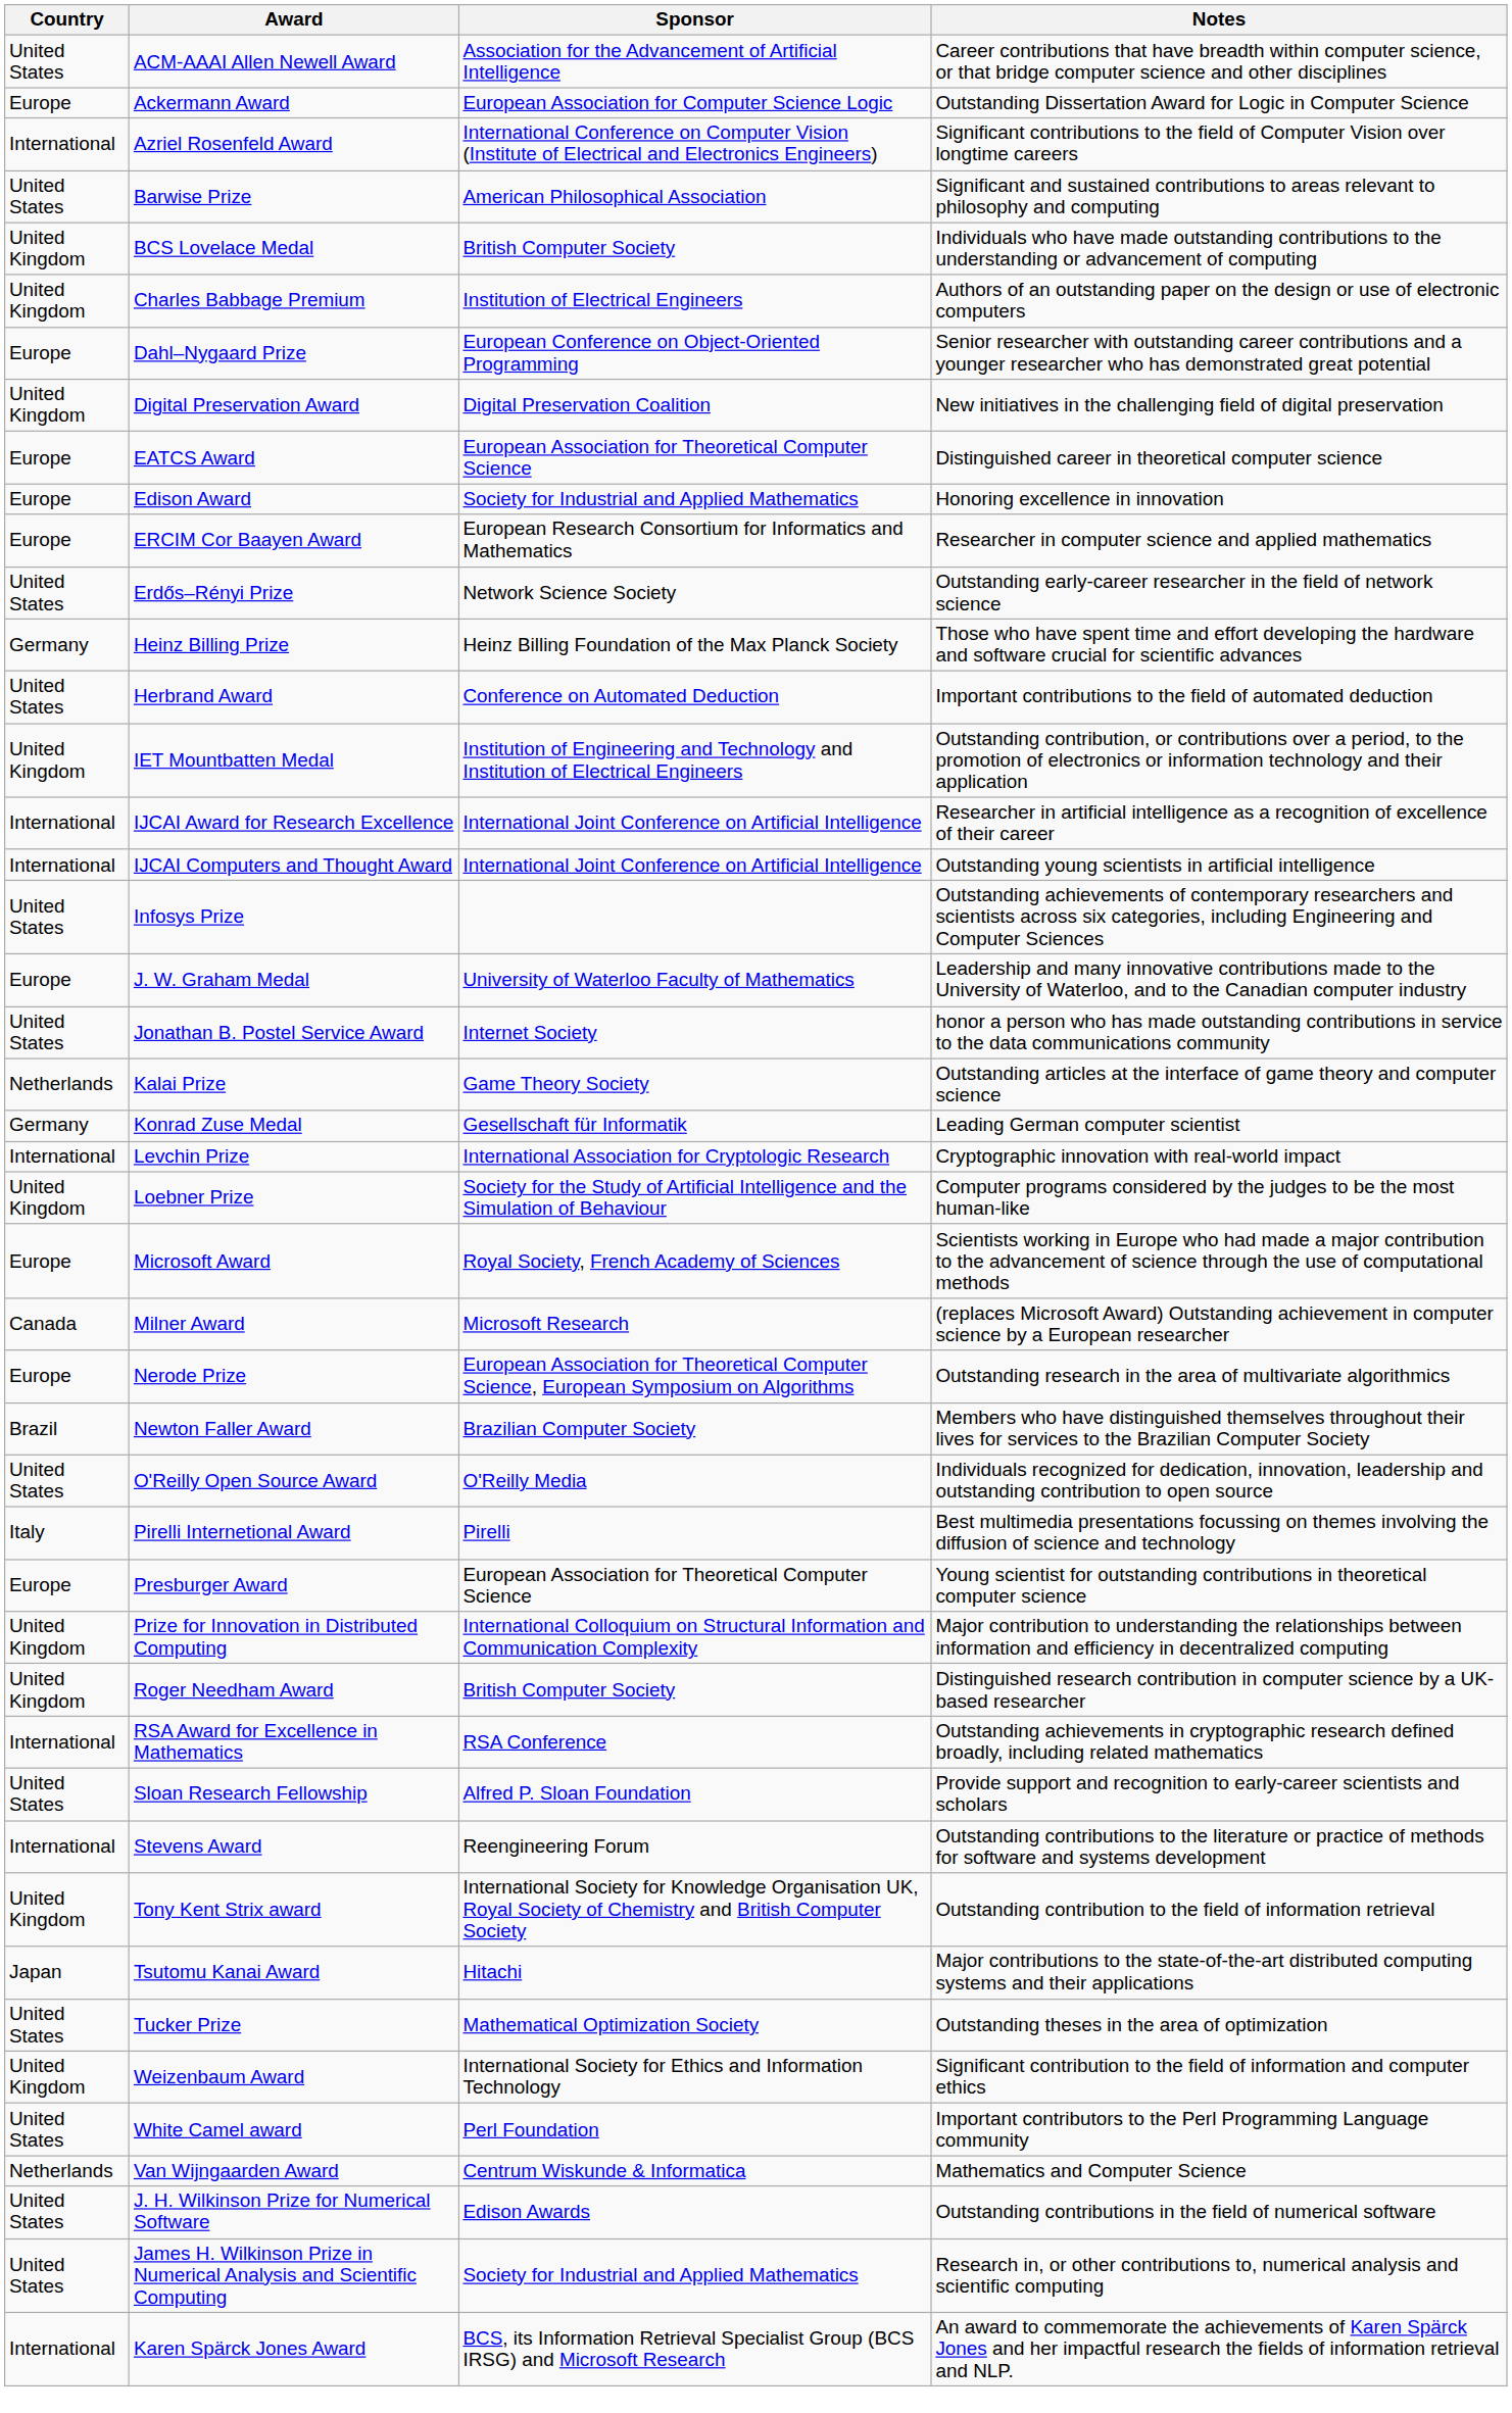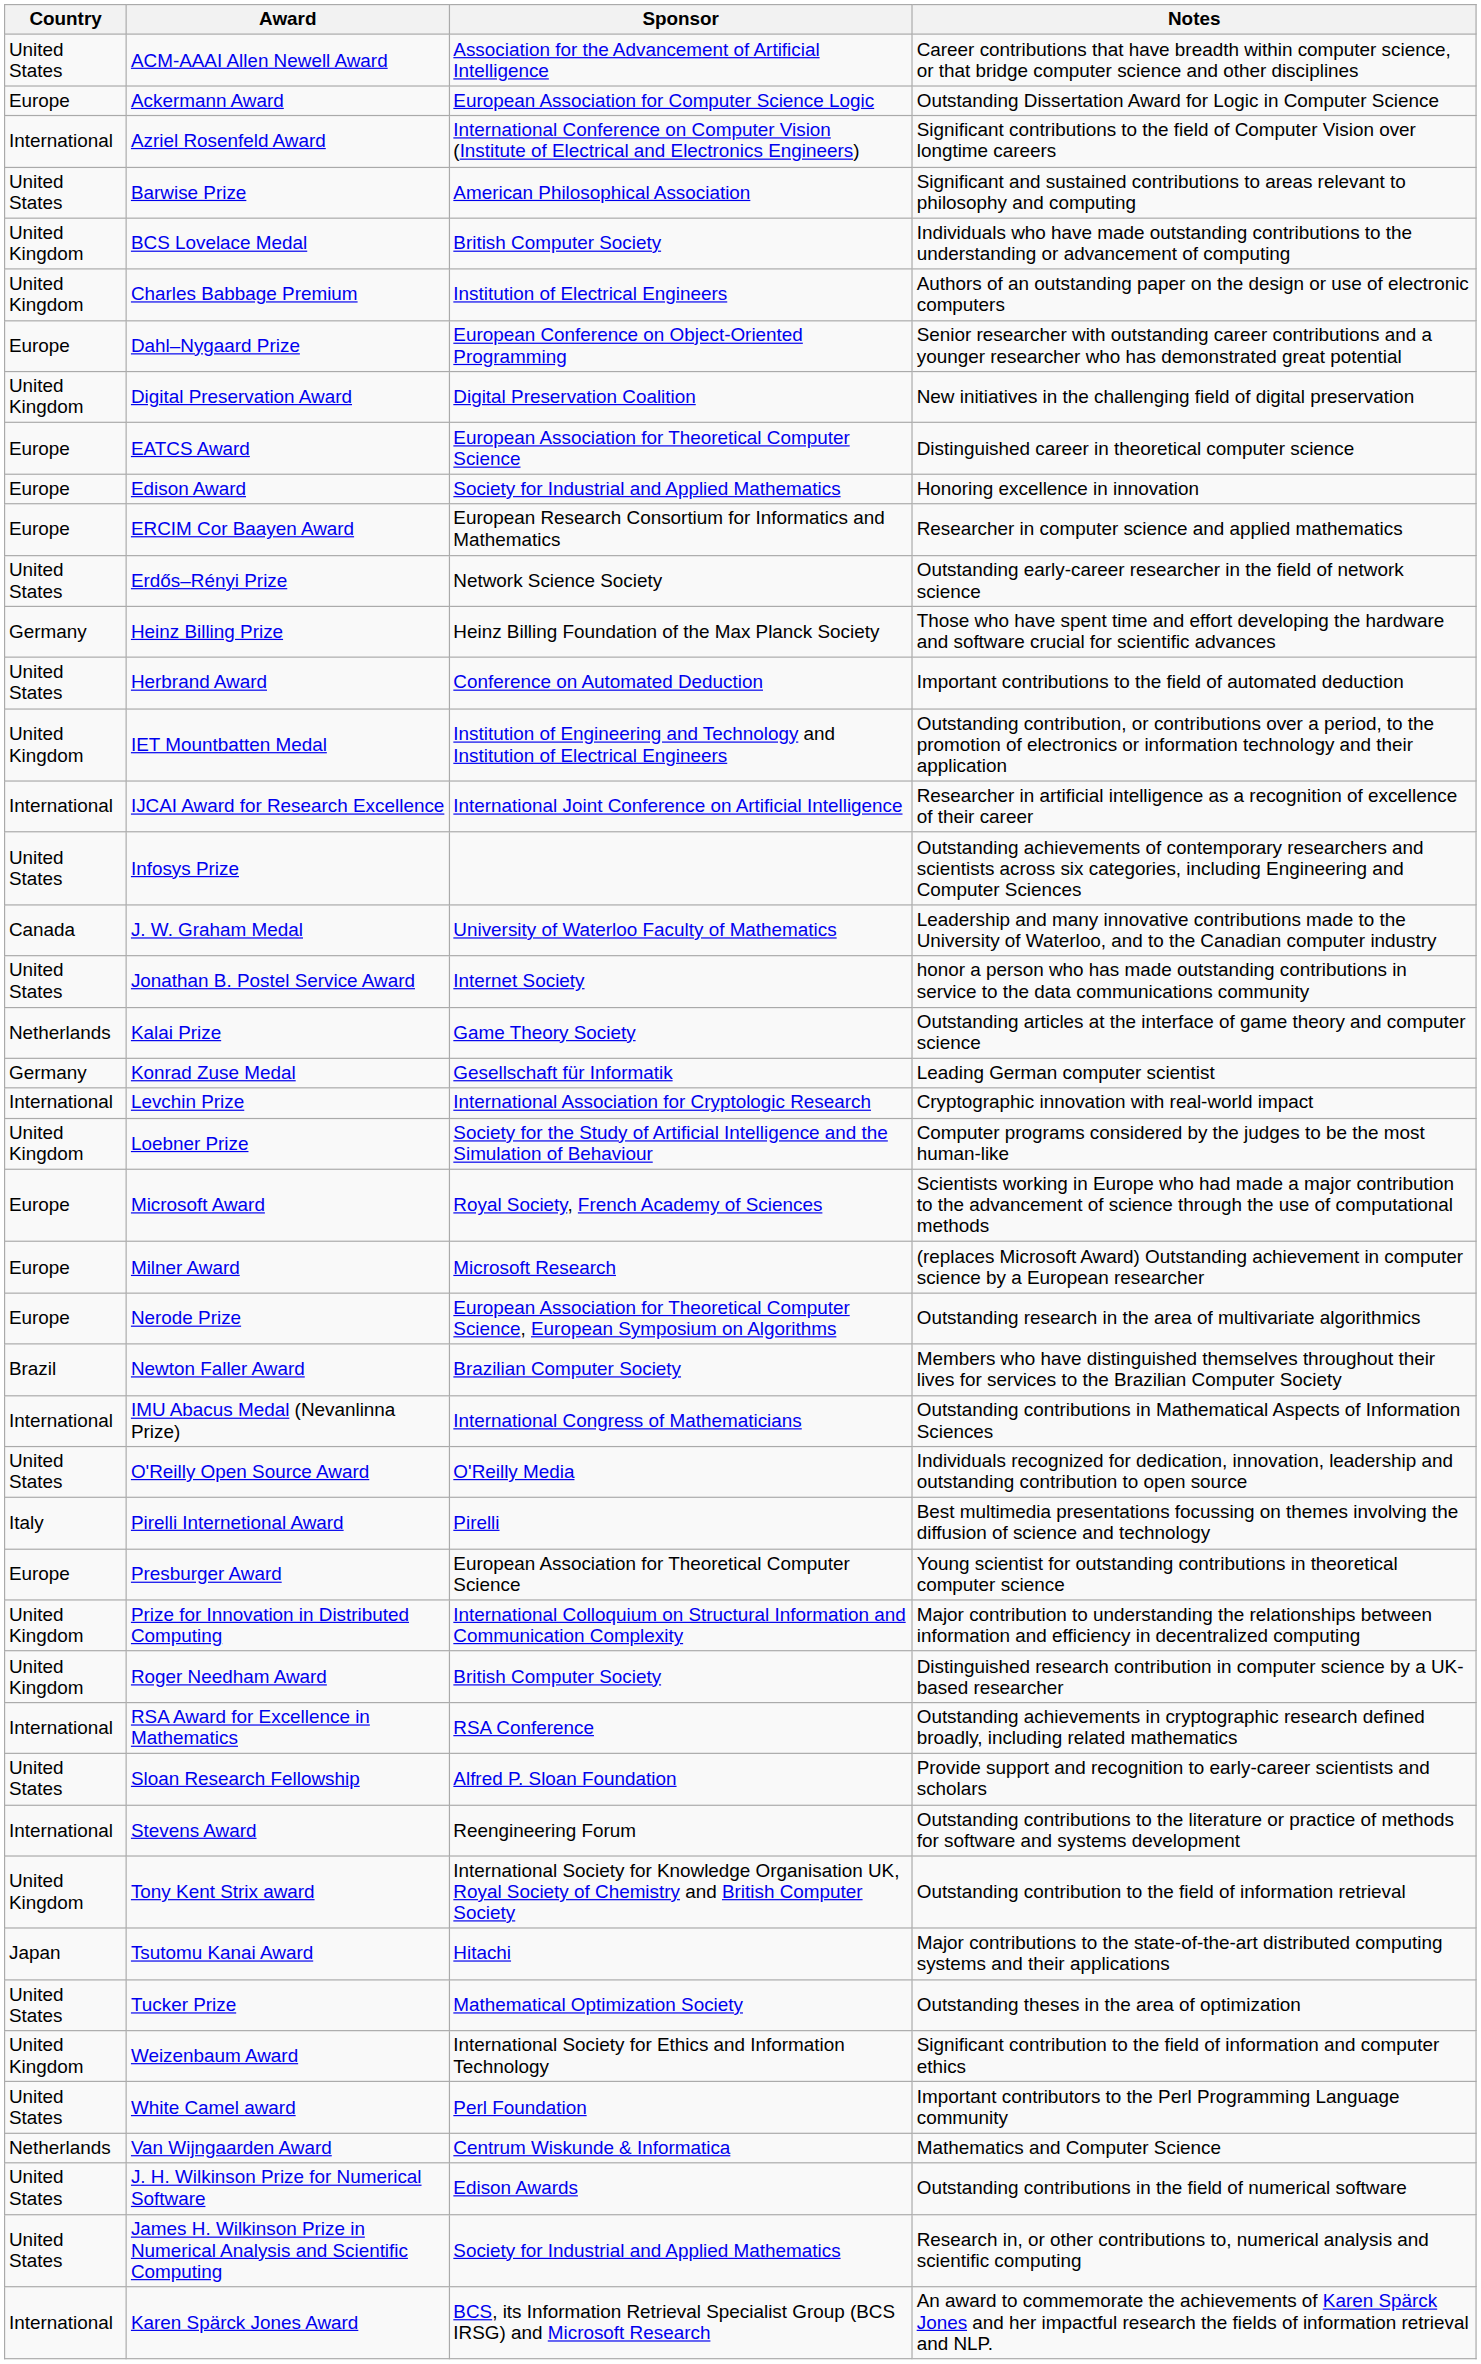- row: International | IJCAI Computers and Thought Award | International Joint Conference on Artificial Intelligence | Outstanding young scientists in artificial intelligence
J. W. Graham Medal | Country: Europe -> Canada
Milner Award | Country: Canada -> Europe
+ row: International | IMU Abacus Medal (Nevanlinna Prize) | International Congress of Mathematicians | Outstanding contributions in Mathematical Aspects of Information Sciences
